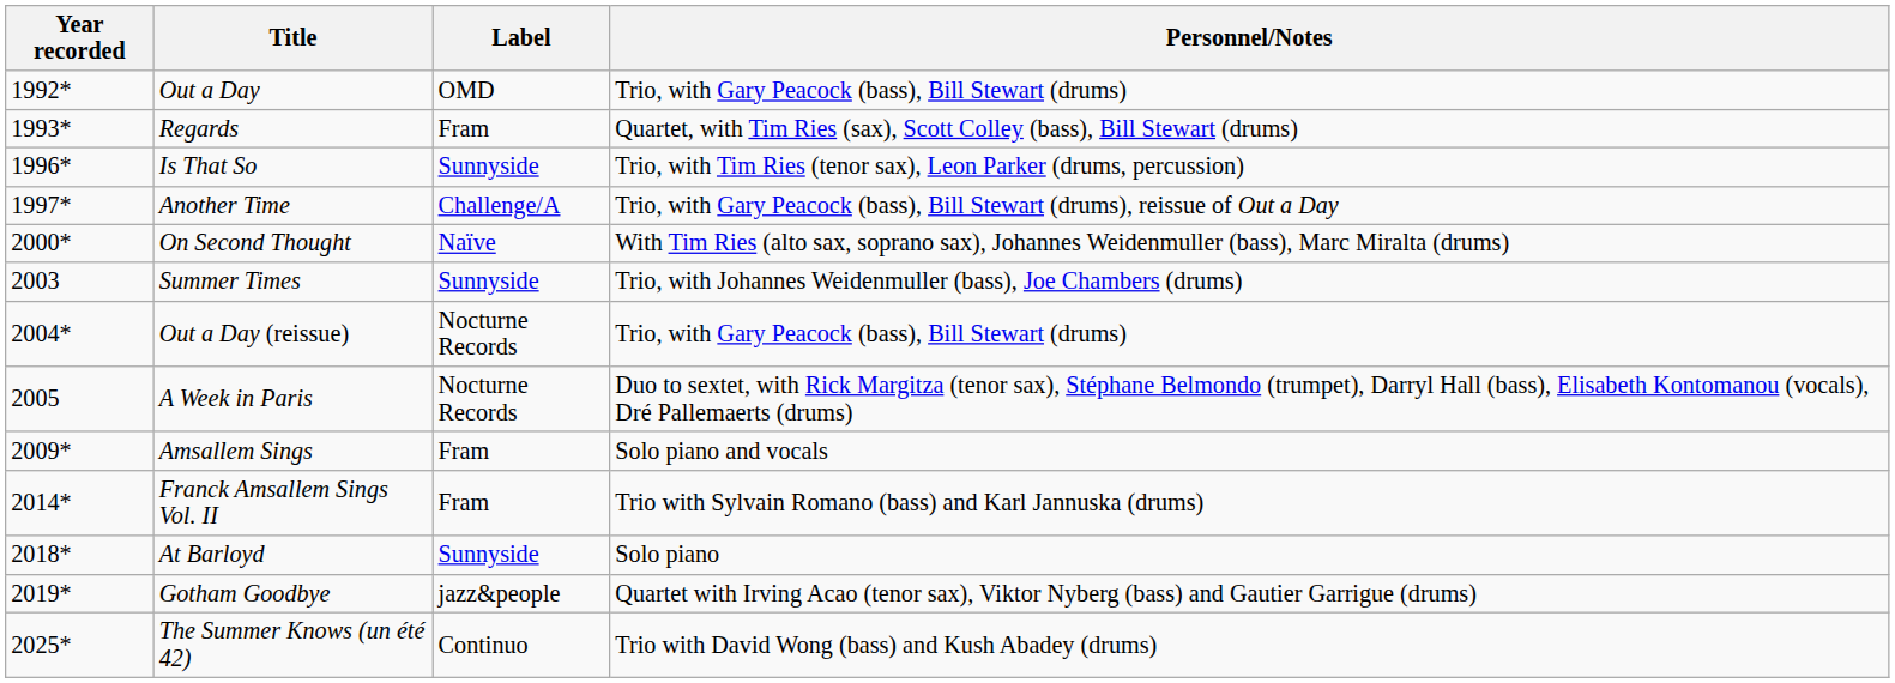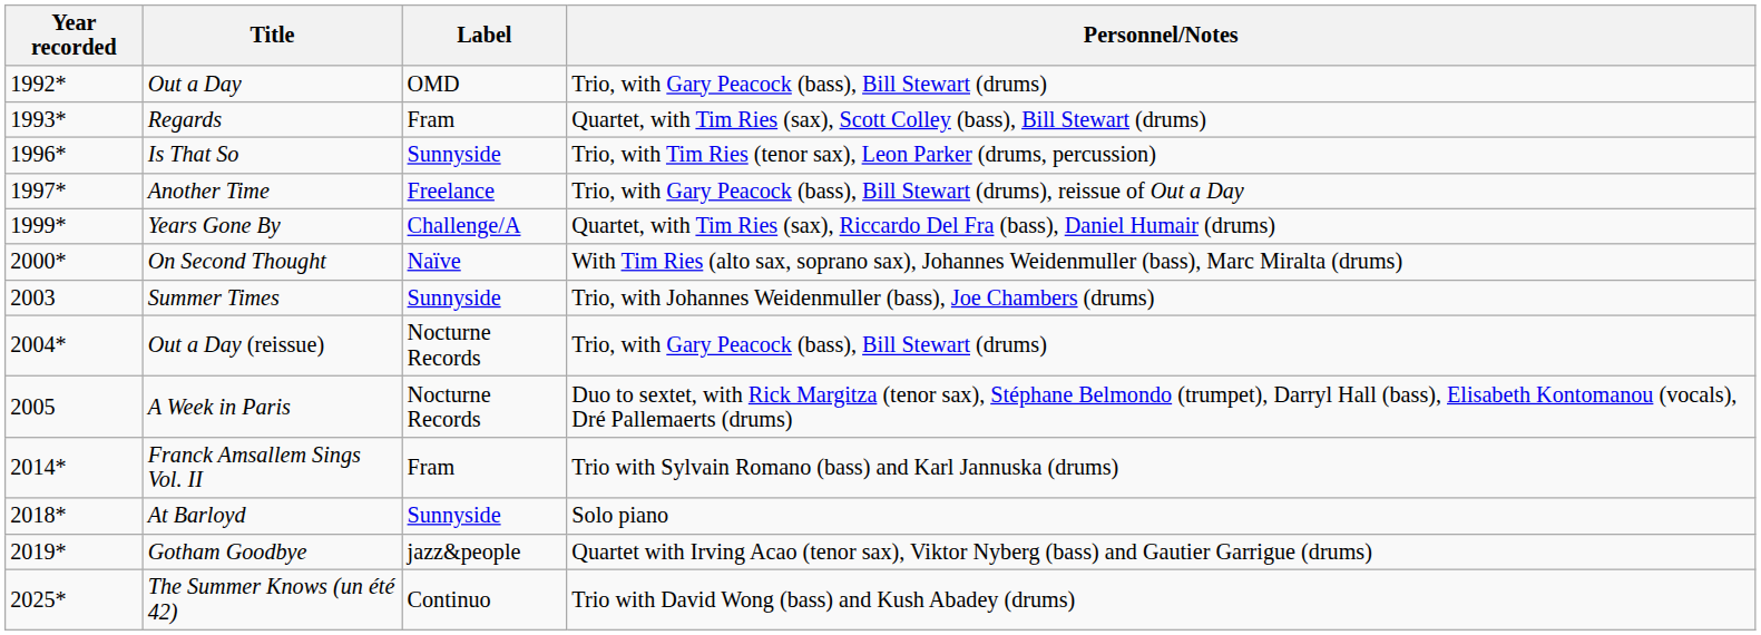Another Time | Label: Challenge/A -> Freelance
+ row: 1999* | Years Gone By | Challenge/A | Quartet, with Tim Ries (sax), Riccardo Del Fra (bass), Daniel Humair (drums)
- row: 2009* | Amsallem Sings | Fram | Solo piano and vocals
